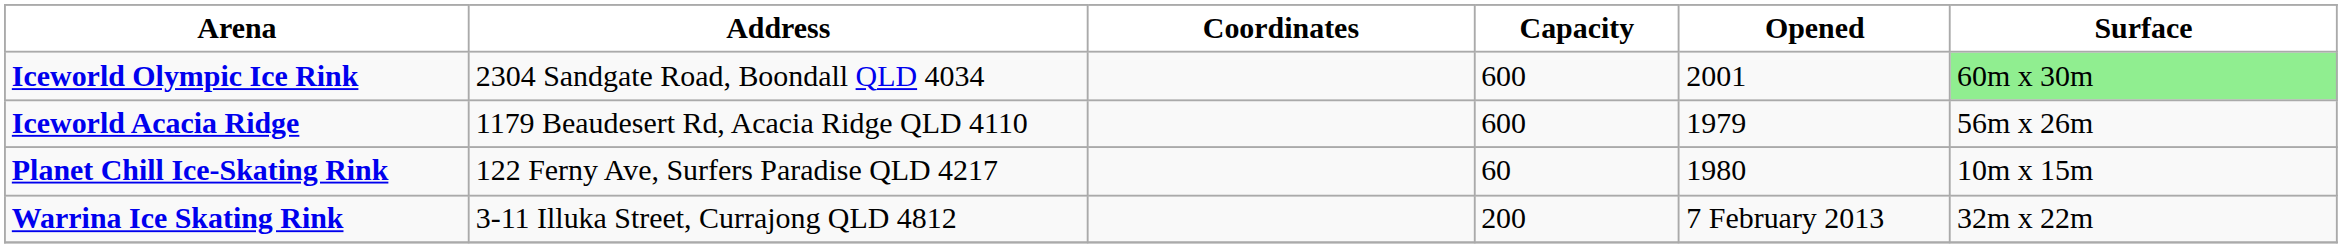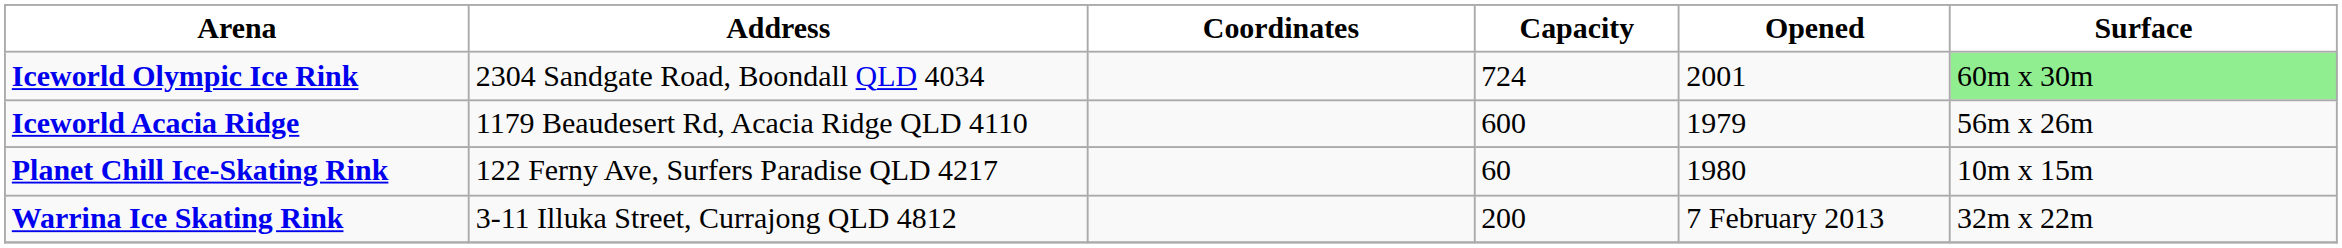Iceworld Olympic Ice Rink | Capacity: 600 -> 724
